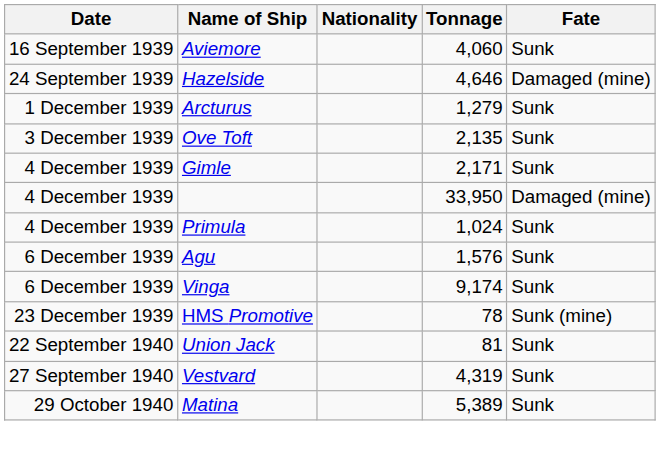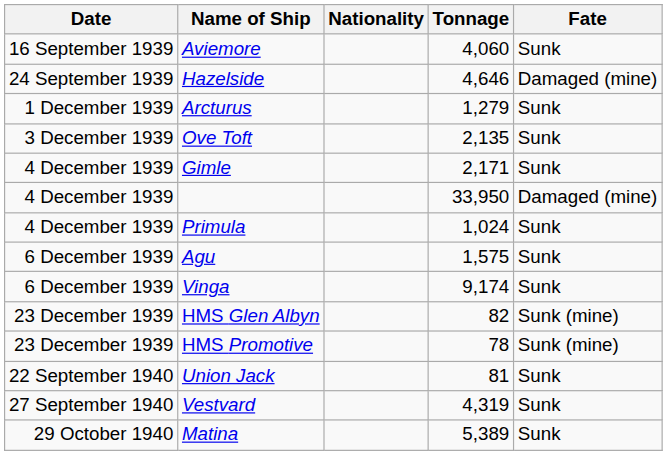Agu | Tonnage: 1,576 -> 1,575
+ row: 23 December 1939 | HMS Glen Albyn | 82 | Sunk (mine)
